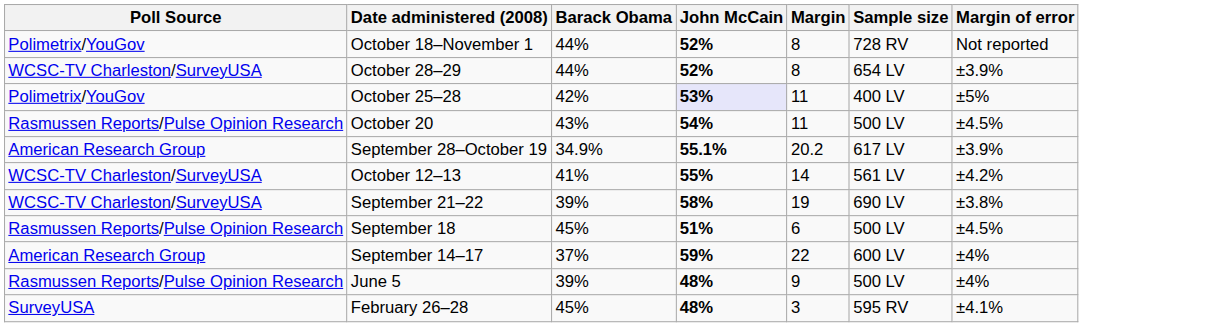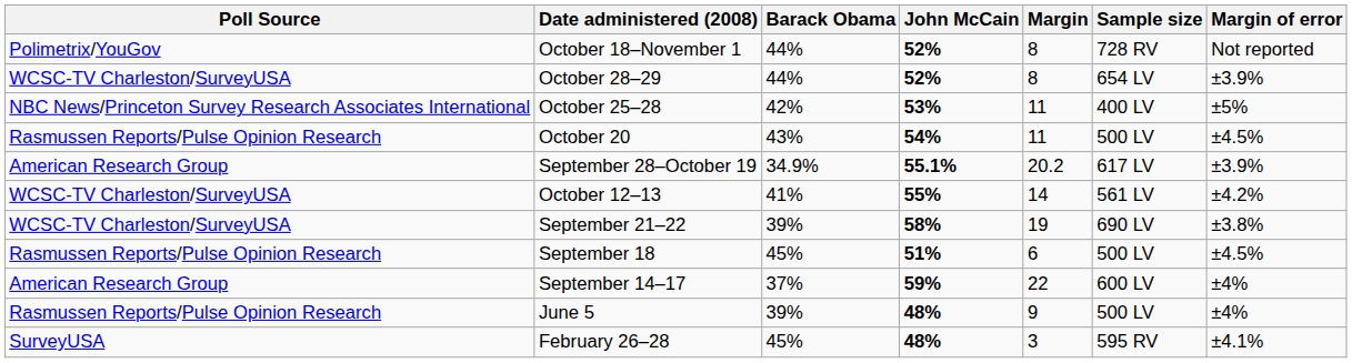October 25–28 | Poll Source: Polimetrix/YouGov -> NBC News/Princeton Survey Research Associates International
October 25–28 | John McCain: lavender background -> no background
